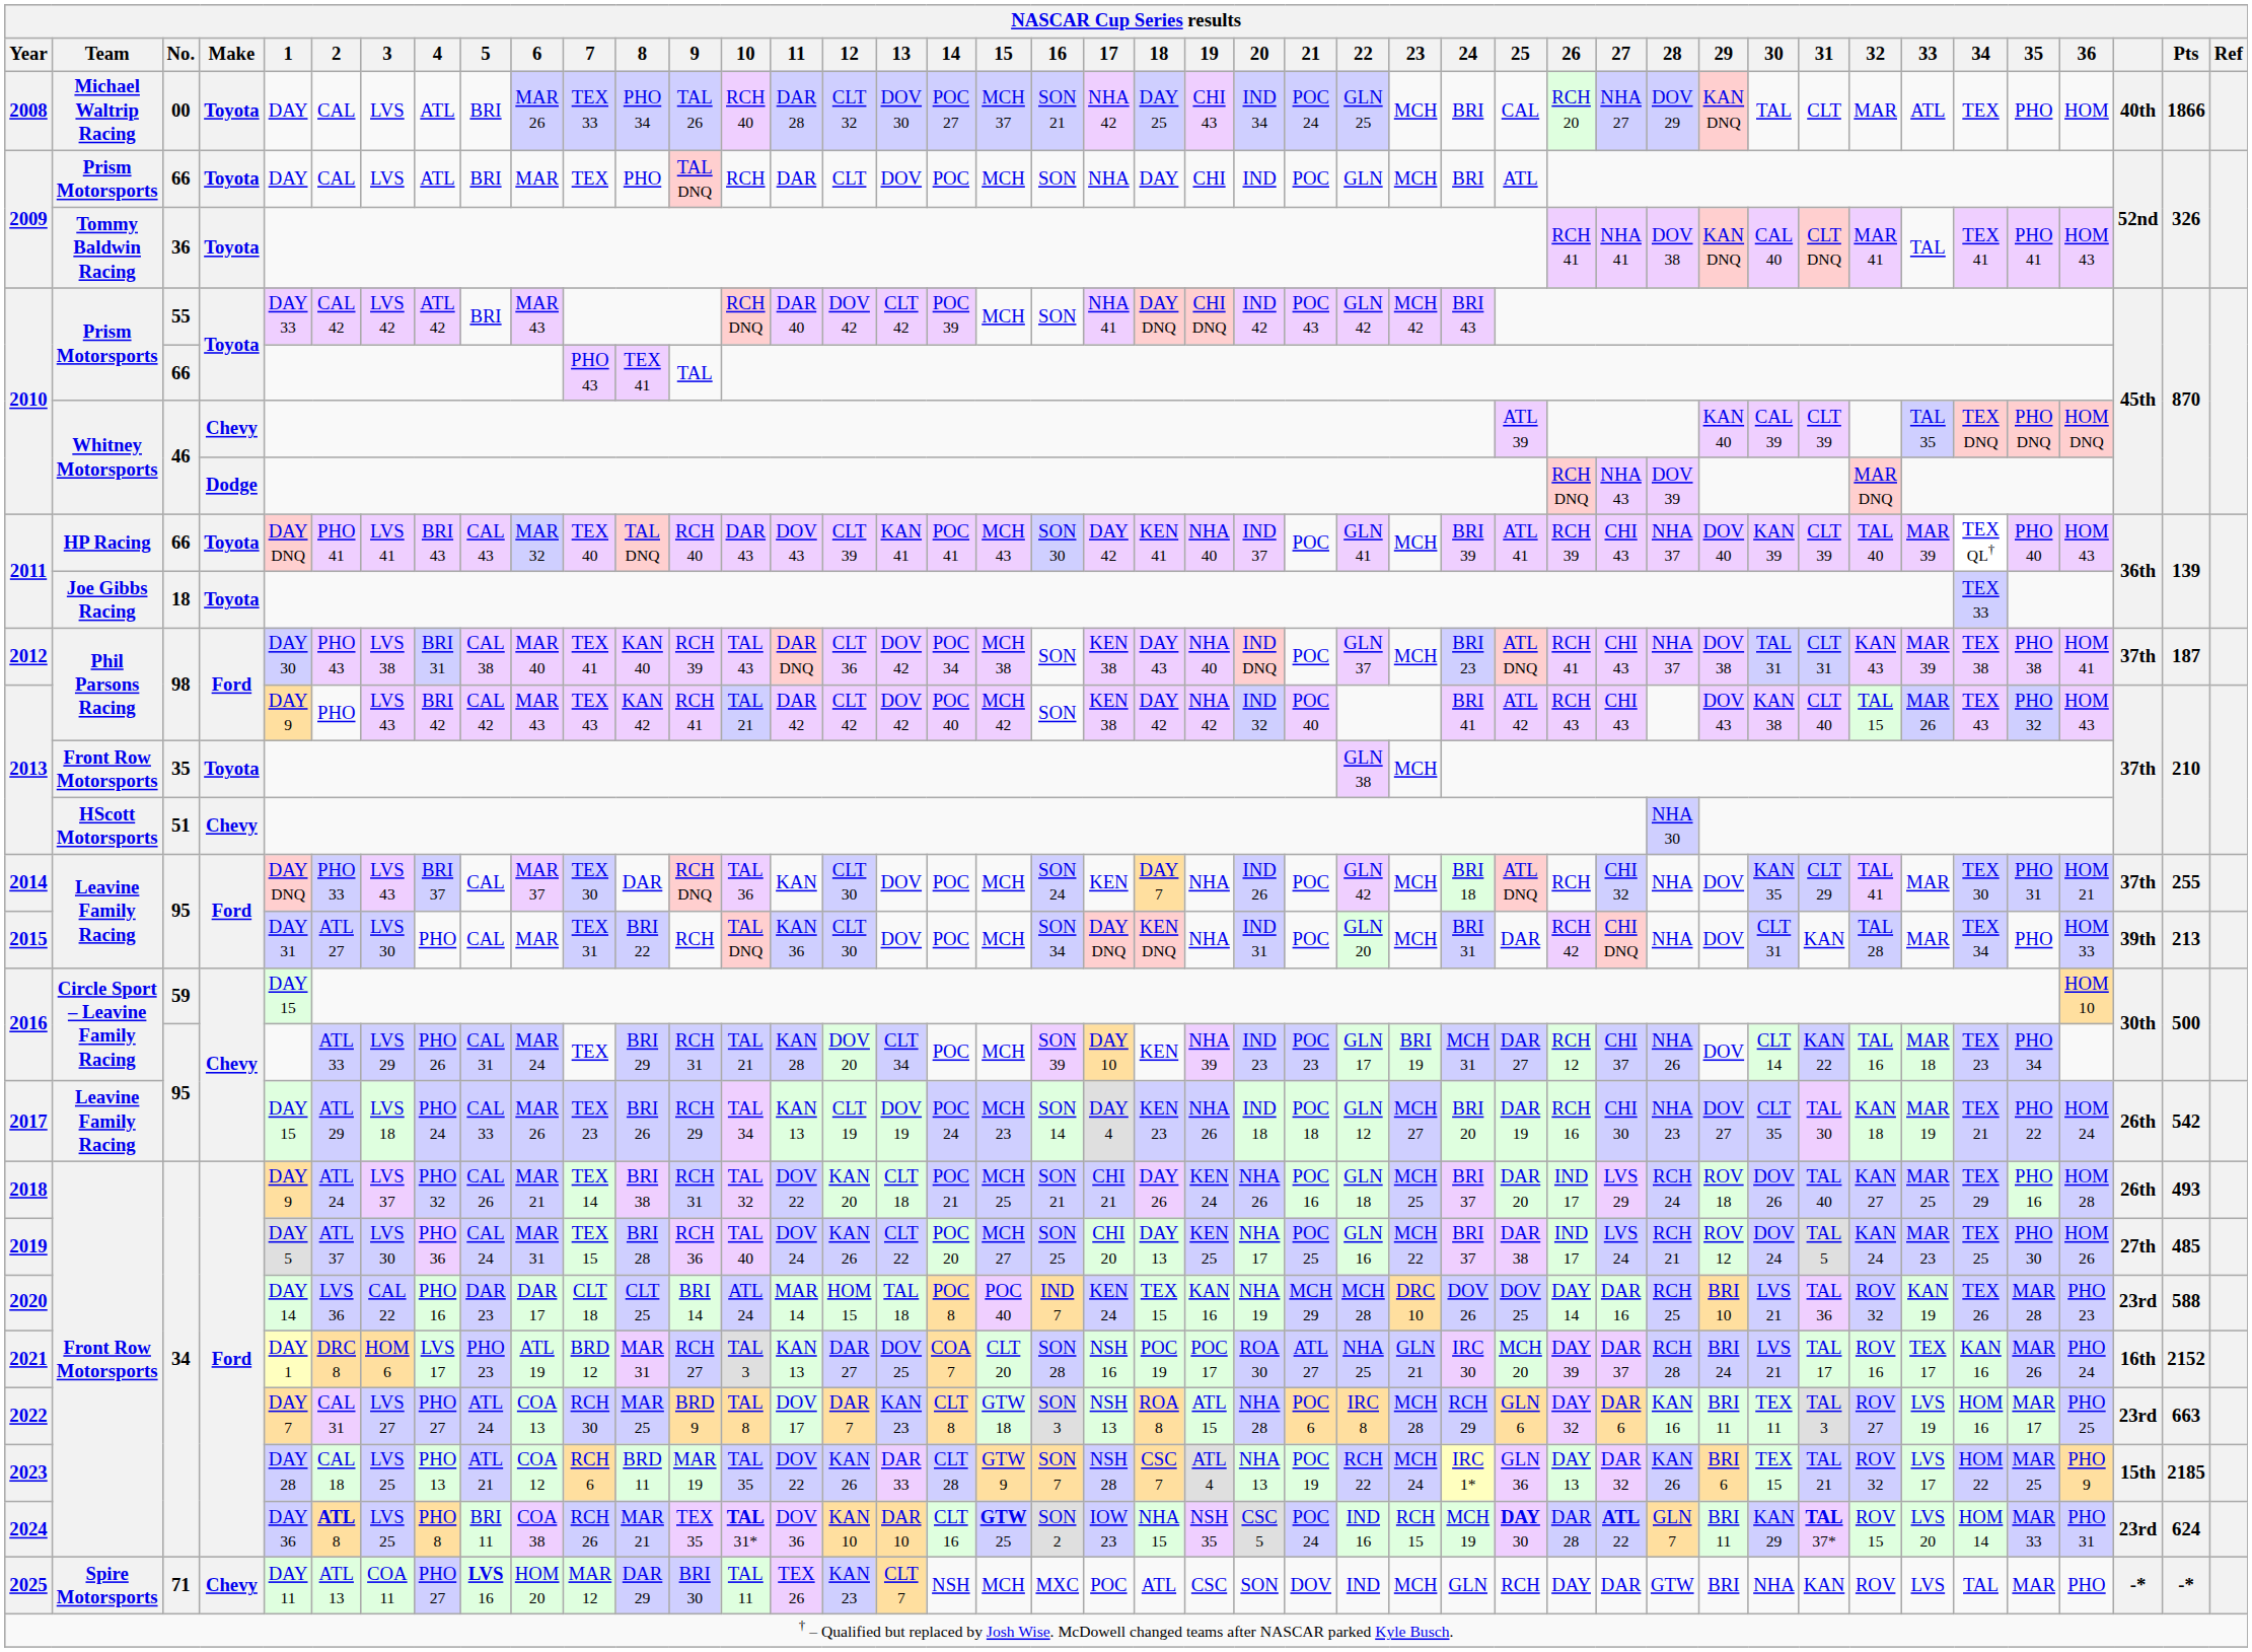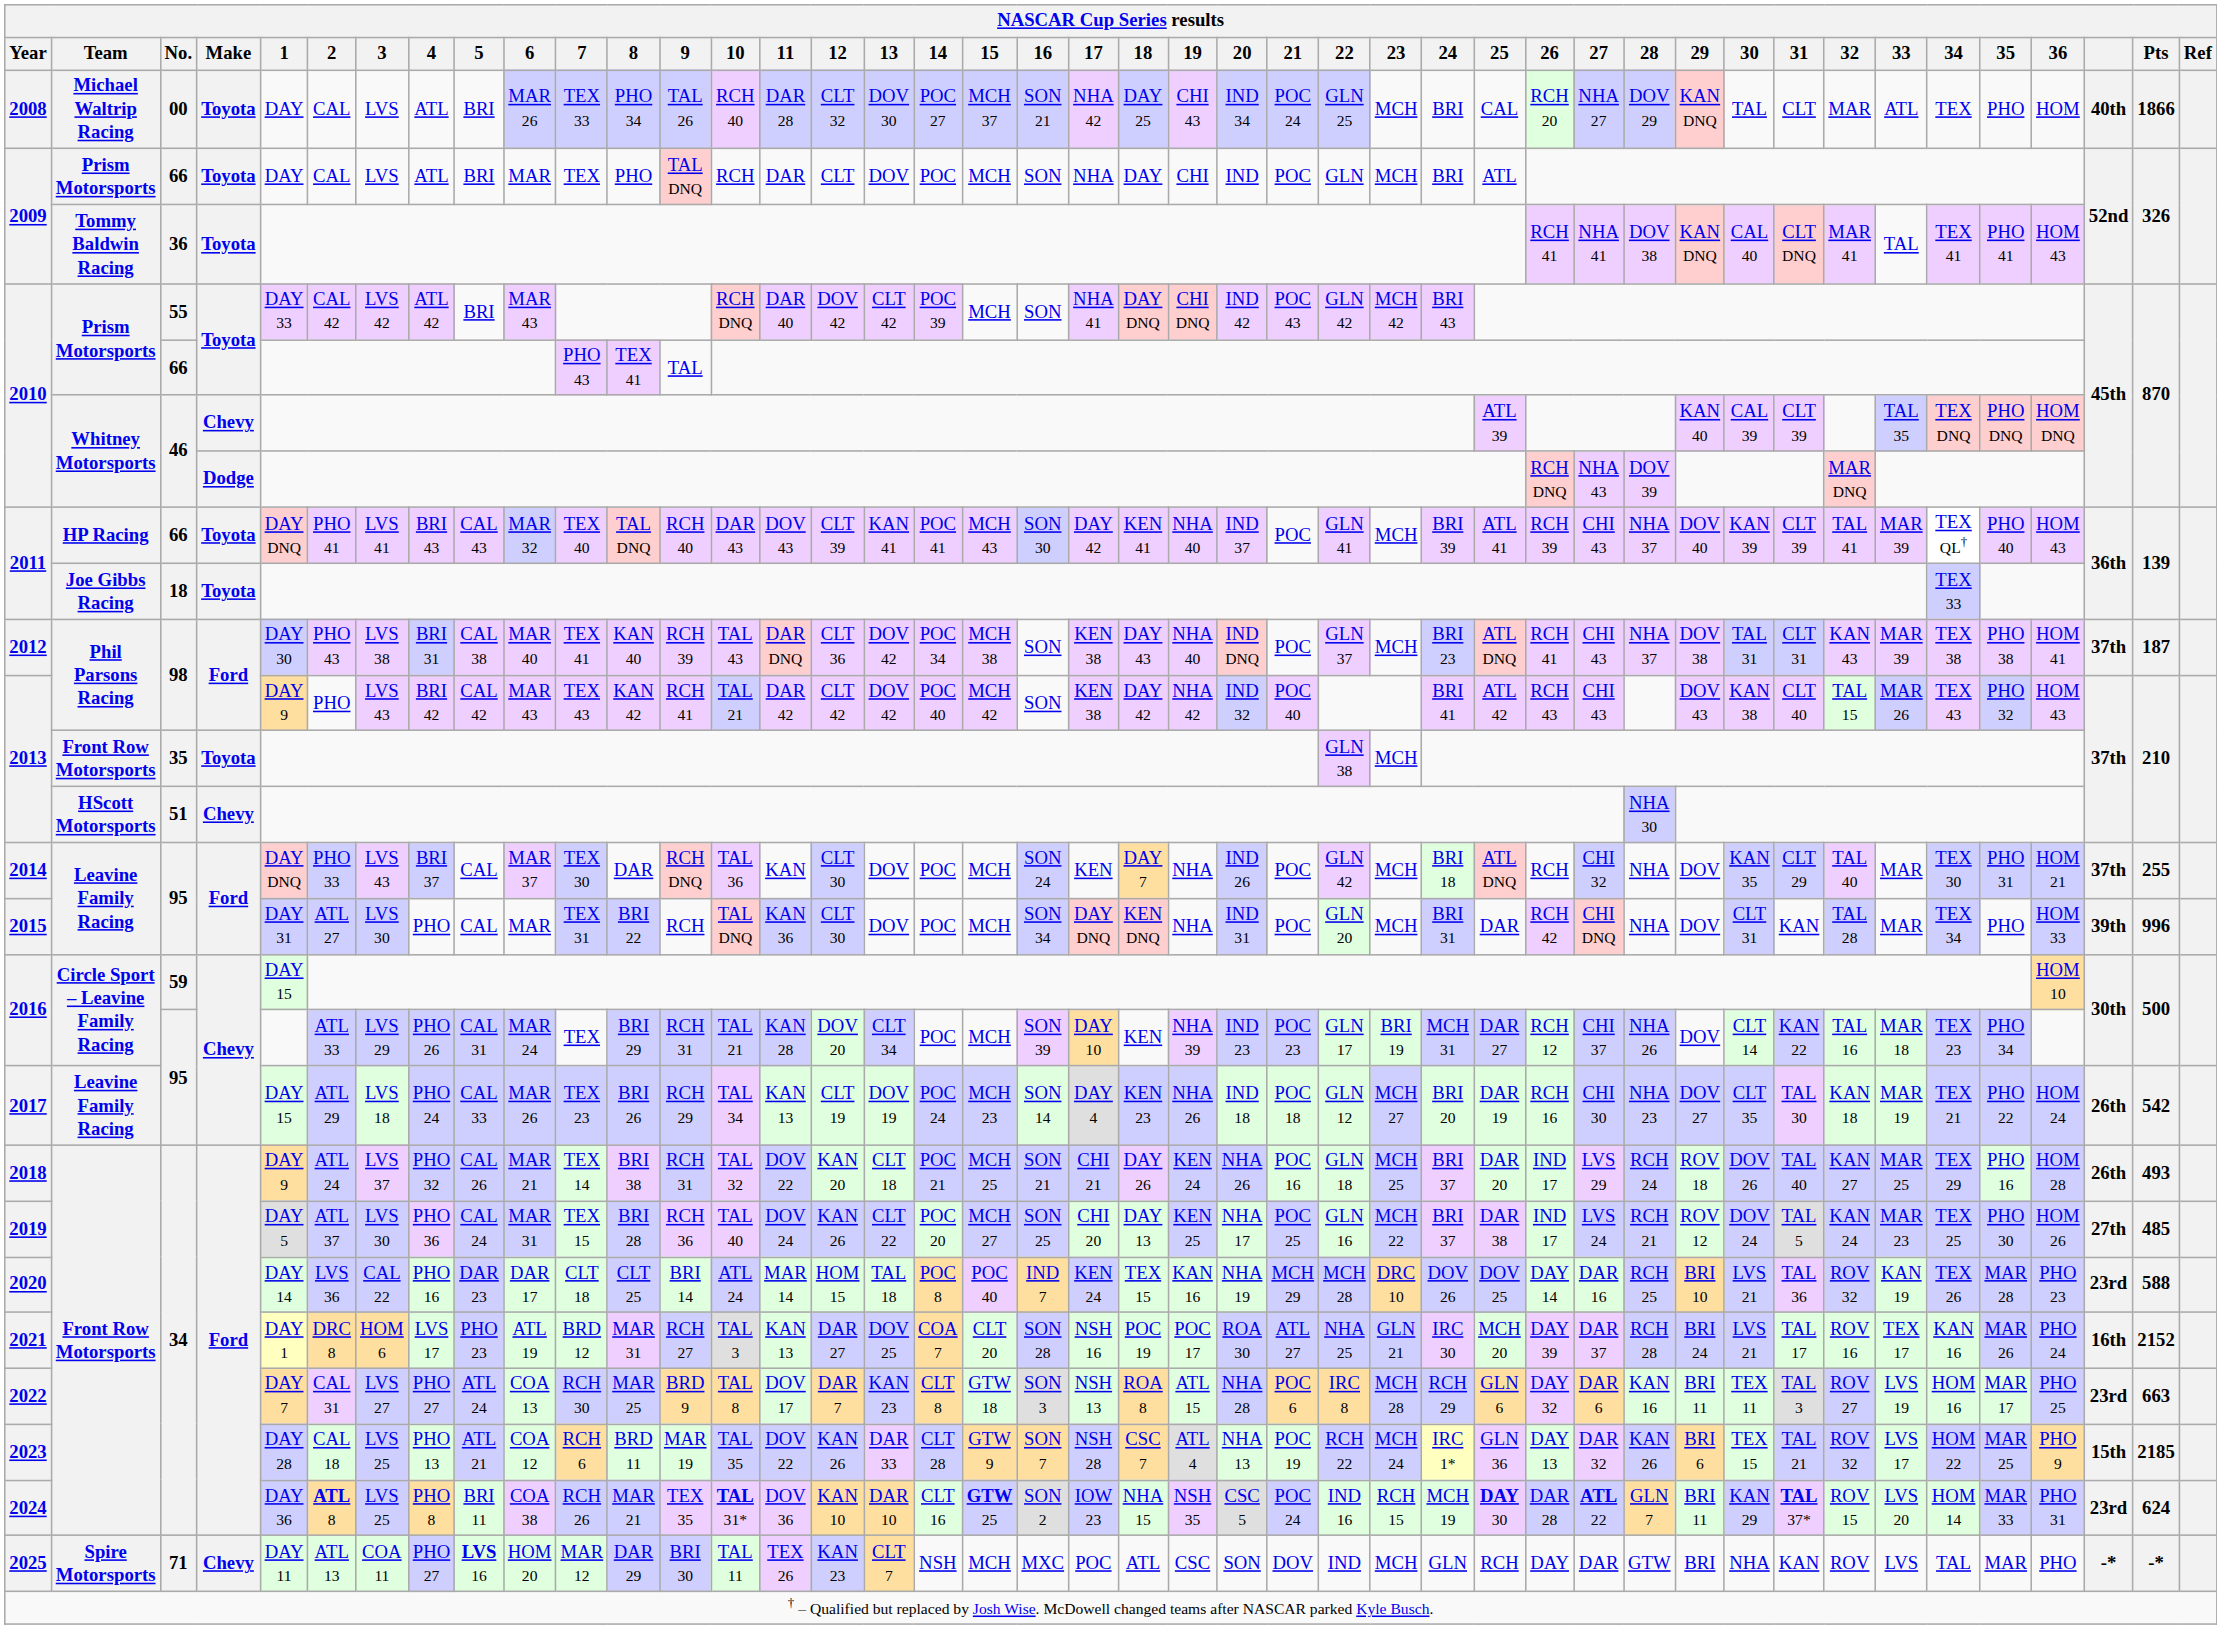2011 / 66 | 32: TAL 40 -> TAL 41
2014 | 32: TAL 41 -> TAL 40
2015 | Pts: 213 -> 996
